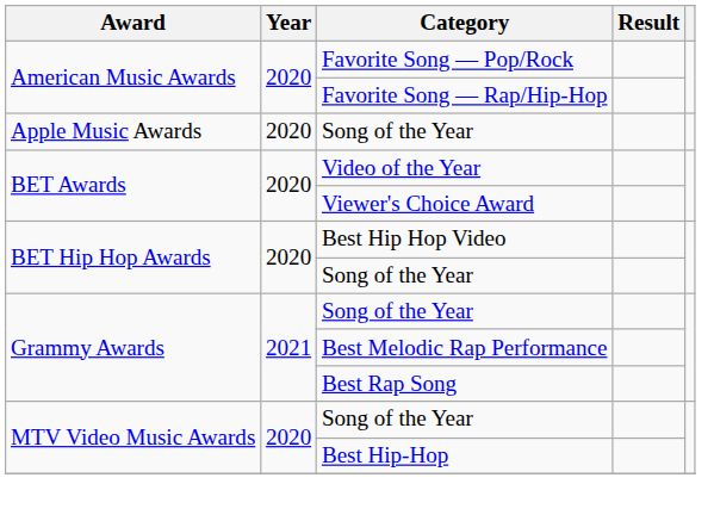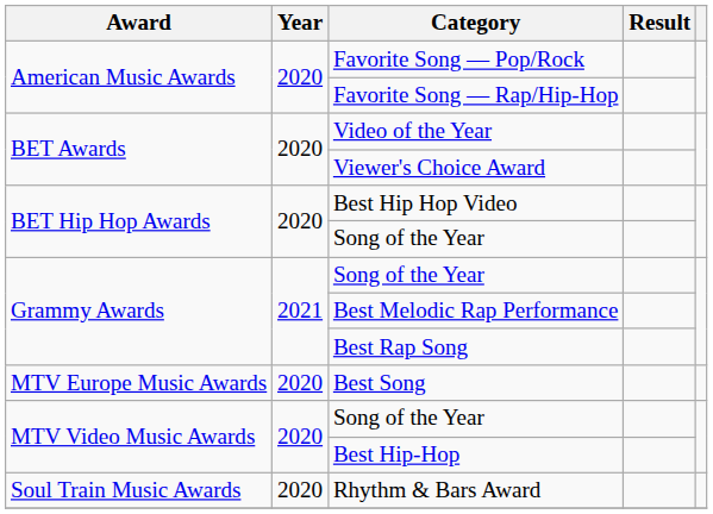- row: Apple Music Awards | 2020 | Song of the Year
+ row: MTV Europe Music Awards | 2020 | Best Song
+ row: Soul Train Music Awards | 2020 | Rhythm & Bars Award
